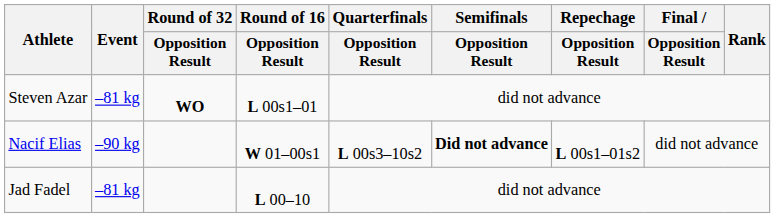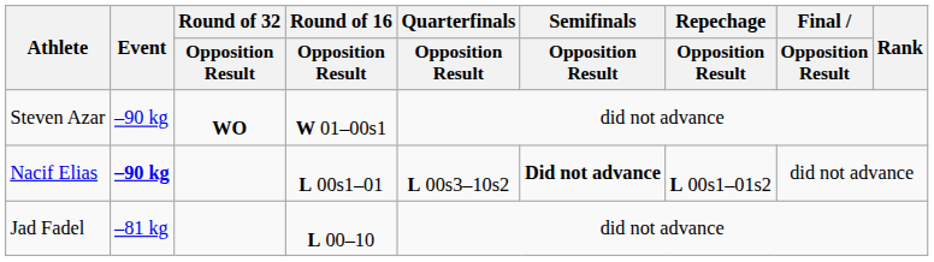Steven Azar | Event: –81 kg -> –90 kg
Steven Azar | Round of 16 / Opposition Result: L 00s1–01 -> W 01–00s1
Nacif Elias | Event: normal -> bold
Nacif Elias | Round of 16 / Opposition Result: W 01–00s1 -> L 00s1–01
